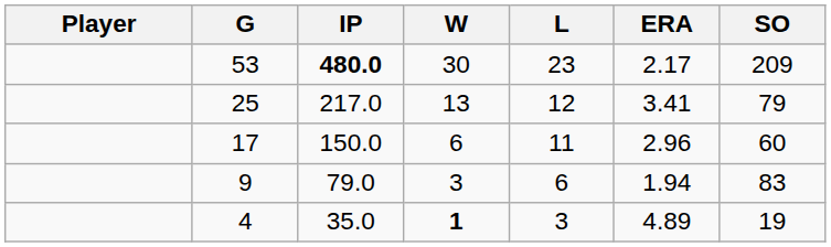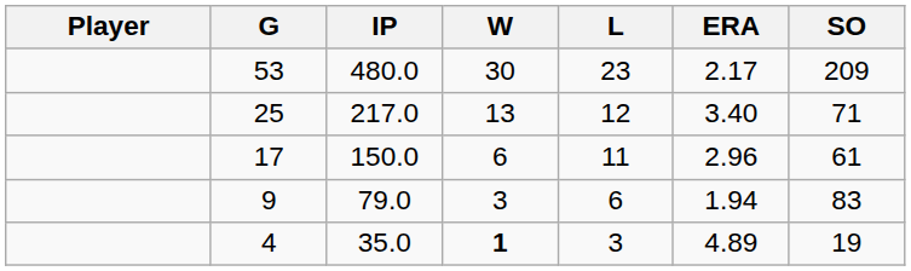53 | IP: bold -> normal
25 | ERA: 3.41 -> 3.40
25 | SO: 79 -> 71
17 | SO: 60 -> 61
